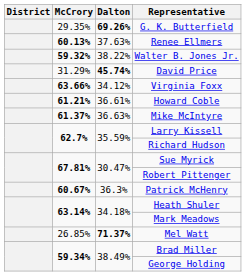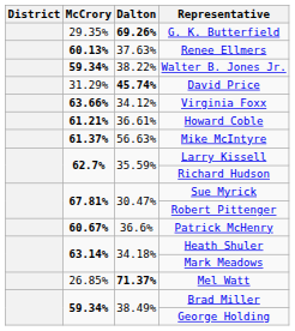Walter B. Jones Jr. | McCrory: 59.32% -> 59.34%
Mike McIntyre | Dalton: 36.63% -> 56.63%
Patrick McHenry | Dalton: 36.3% -> 36.6%
